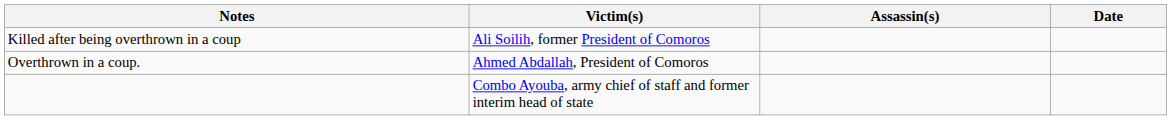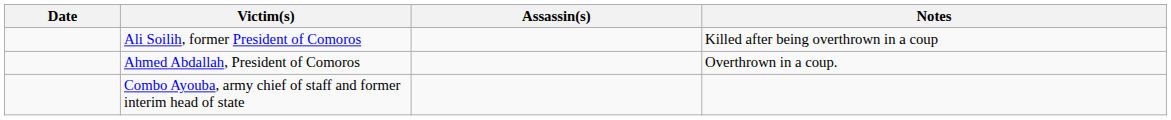columns swapped: Date <-> Notes
